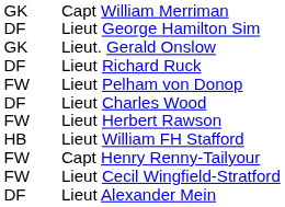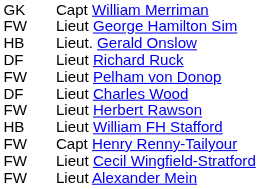Lieut George Hamilton Sim | column 1: DF -> FW
Lieut. Gerald Onslow | column 1: GK -> HB
Lieut Alexander Mein | column 1: DF -> FW
